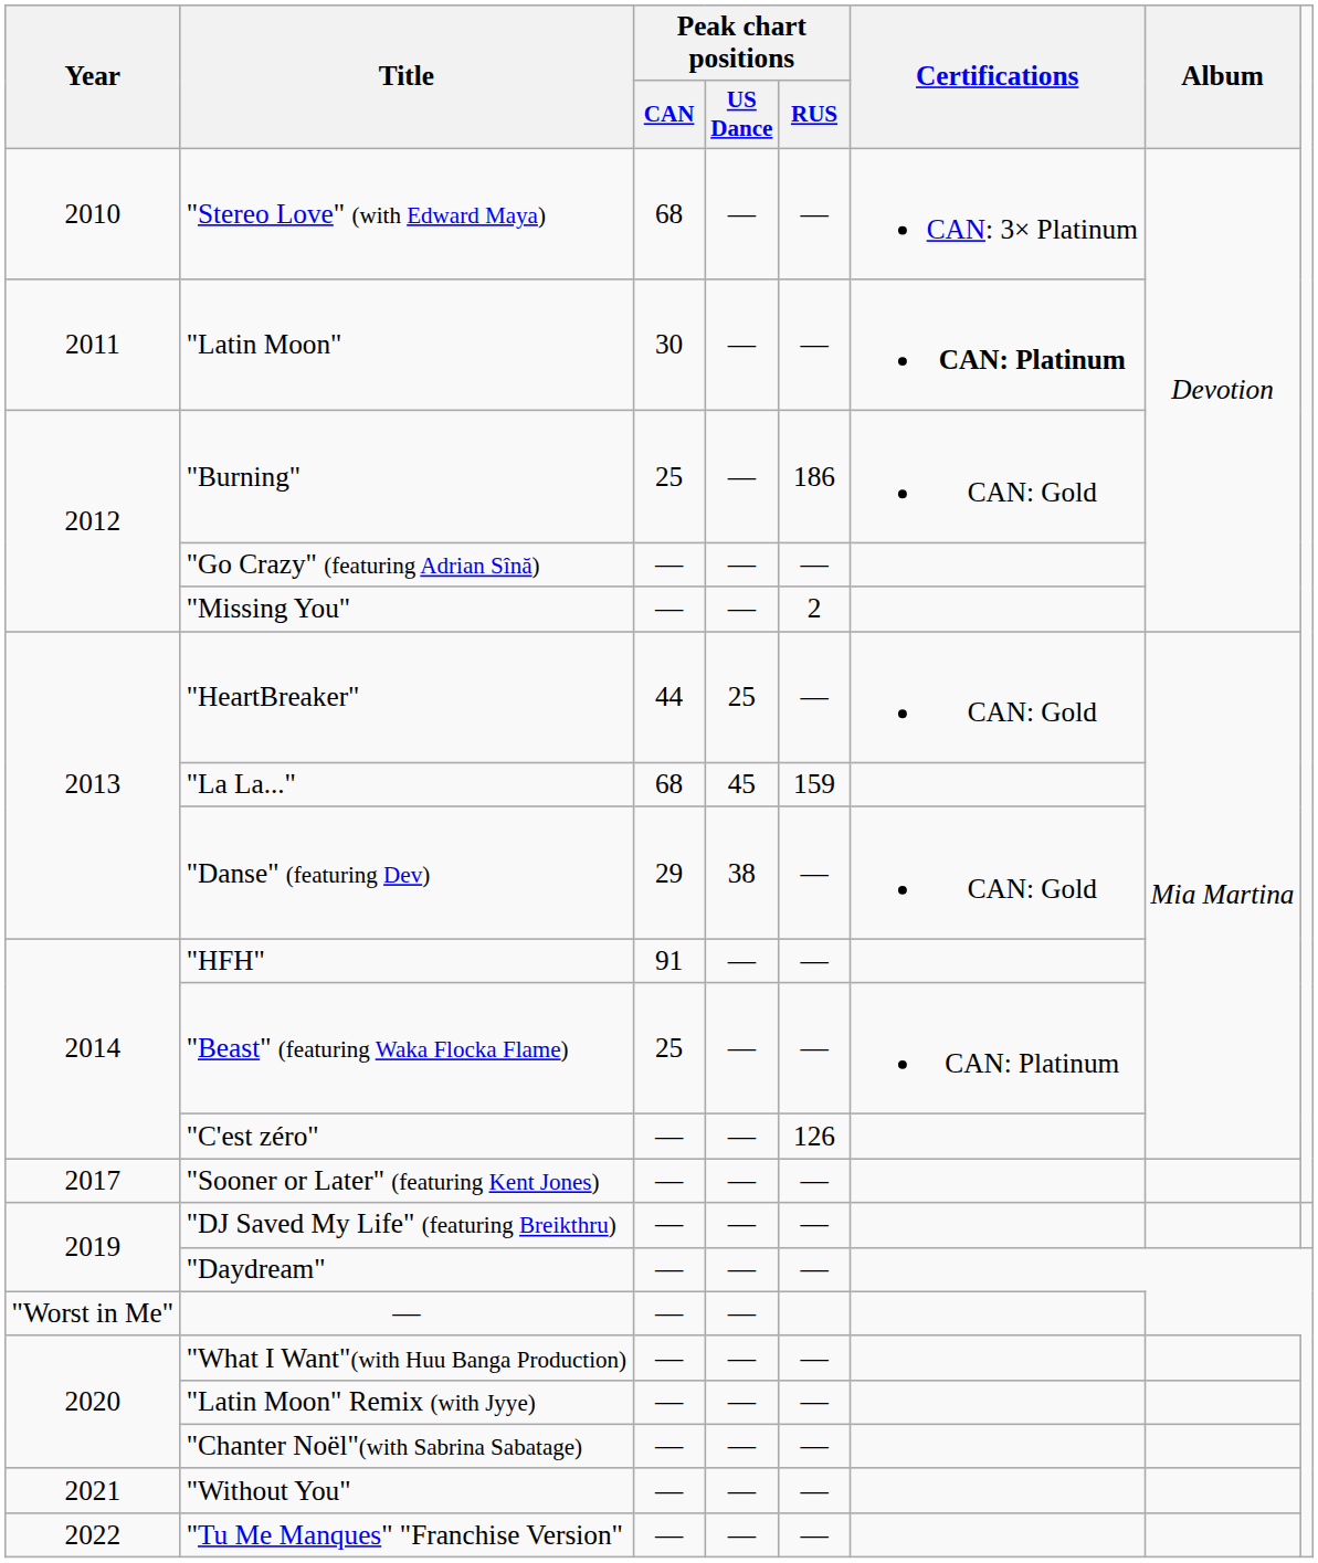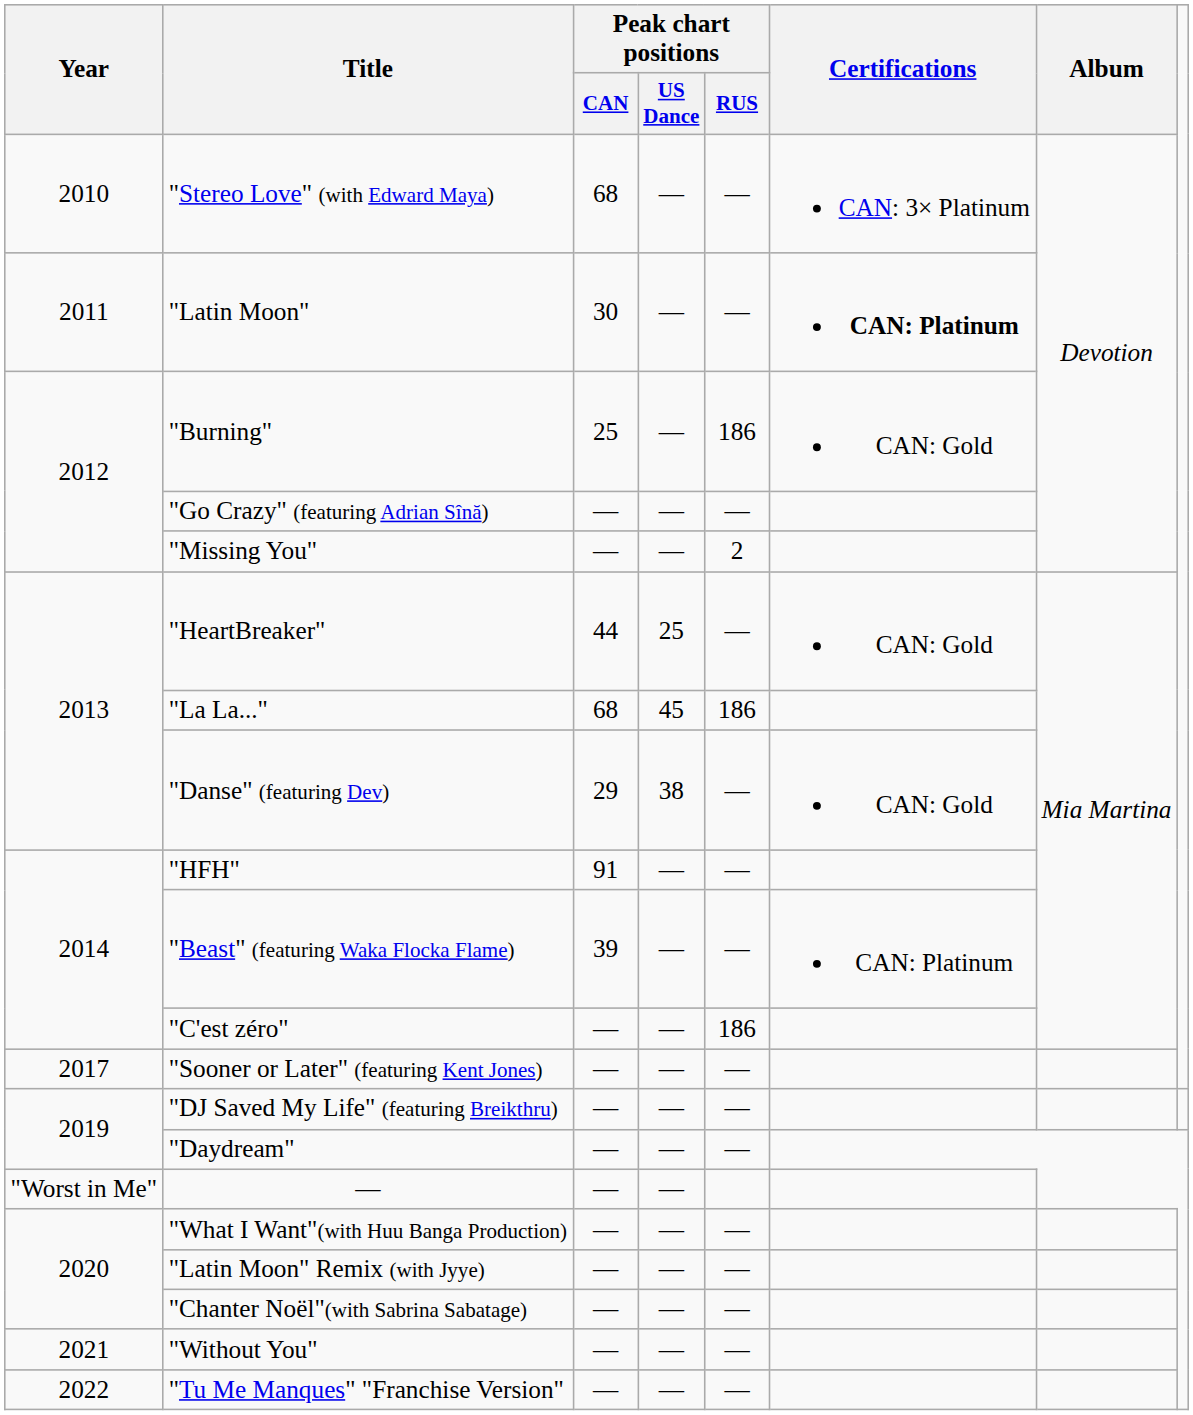"La La..." | Peak chart positions / RUS: 159 -> 186
"Beast" (featuring Waka Flocka Flame) | Peak chart positions / CAN: 25 -> 39
"C'est zéro" | Peak chart positions / RUS: 126 -> 186
